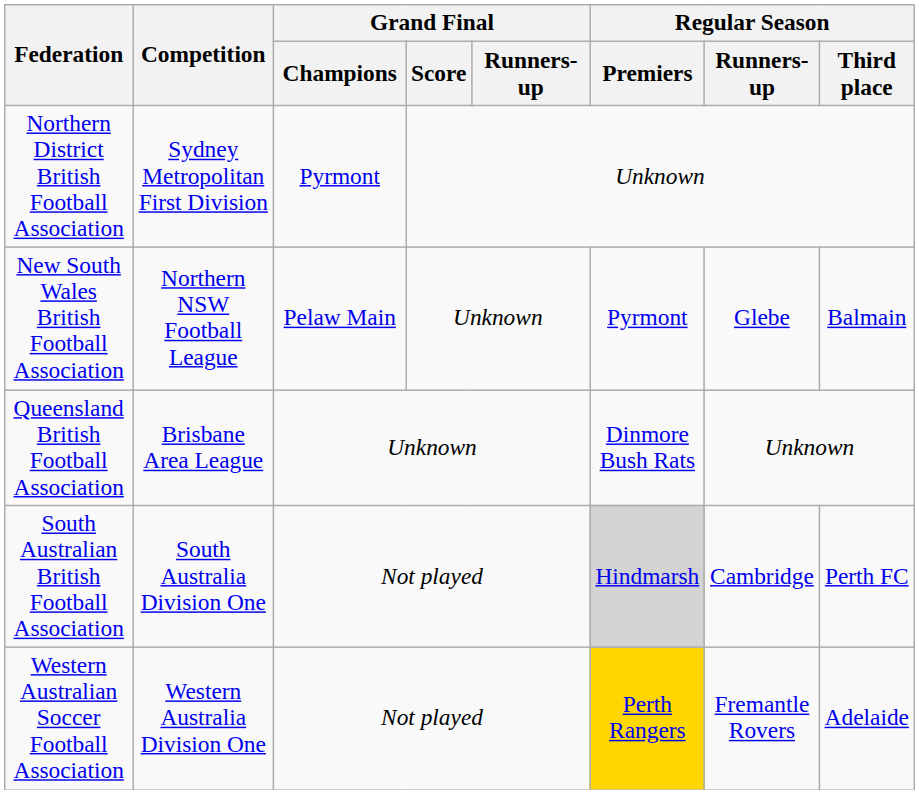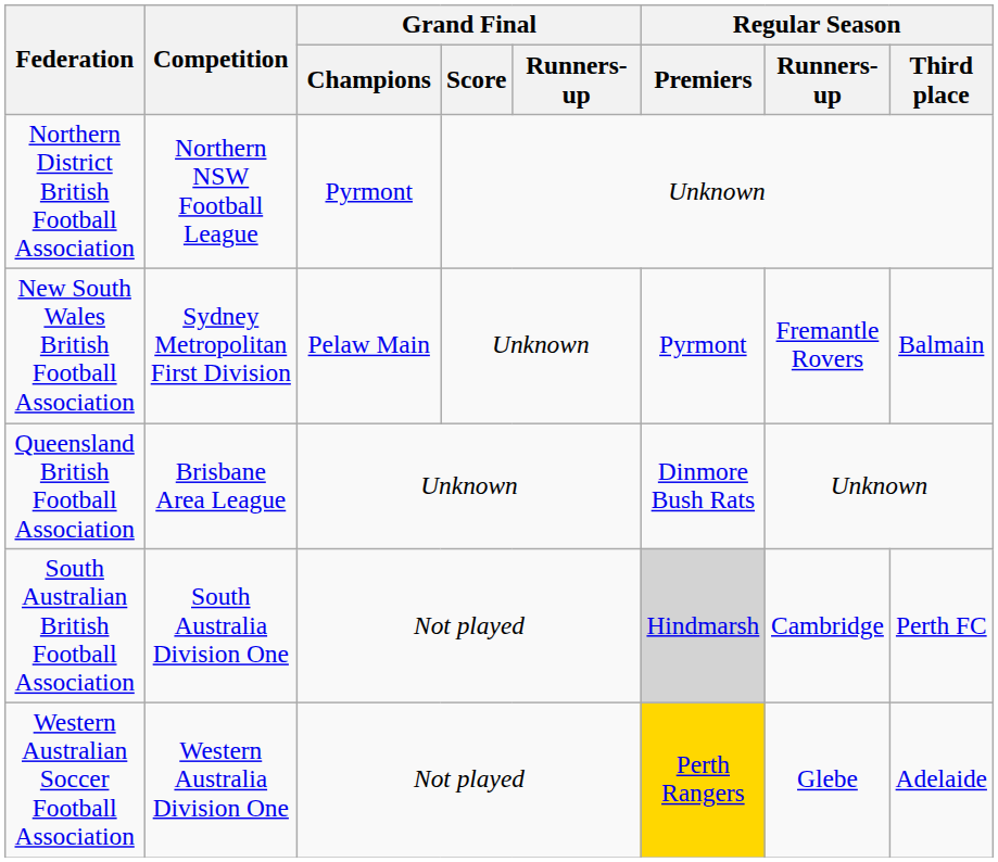Northern District British Football Association | Competition: Sydney Metropolitan First Division -> Northern NSW Football League
New South Wales British Football Association | Competition: Northern NSW Football League -> Sydney Metropolitan First Division
New South Wales British Football Association | Regular Season / Runners-up: Glebe -> Fremantle Rovers
Western Australian Soccer Football Association | Regular Season / Runners-up: Fremantle Rovers -> Glebe
